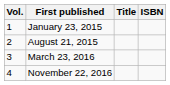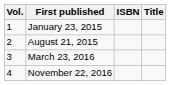columns swapped: Title <-> ISBN
